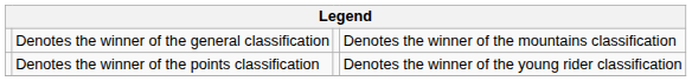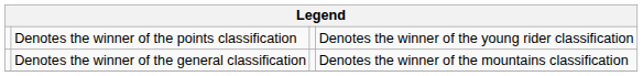rows swapped: Denotes the winner of the general classification <-> Denotes the winner of the points classification
